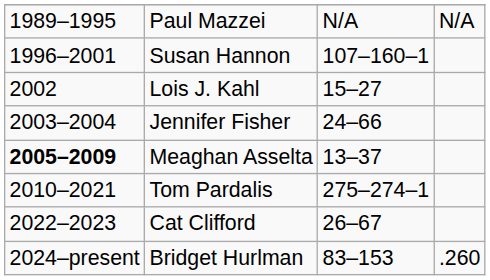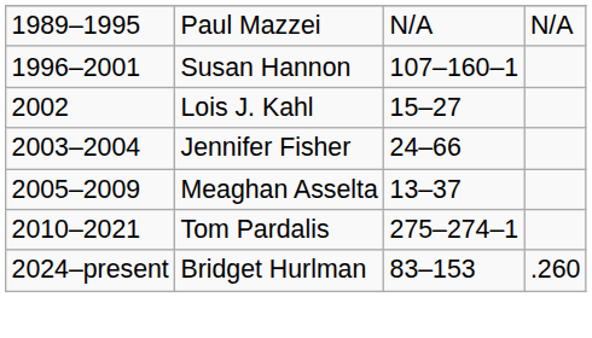Meaghan Asselta | column 1: bold -> normal
- row: 2022–2023 | Cat Clifford | 26–67
